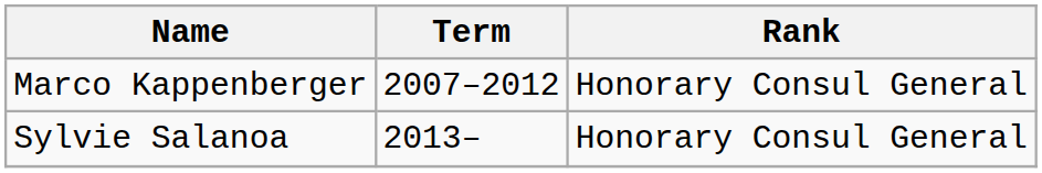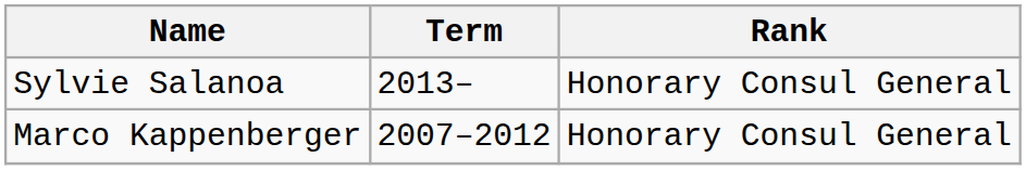rows swapped: Marco Kappenberger <-> Sylvie Salanoa
